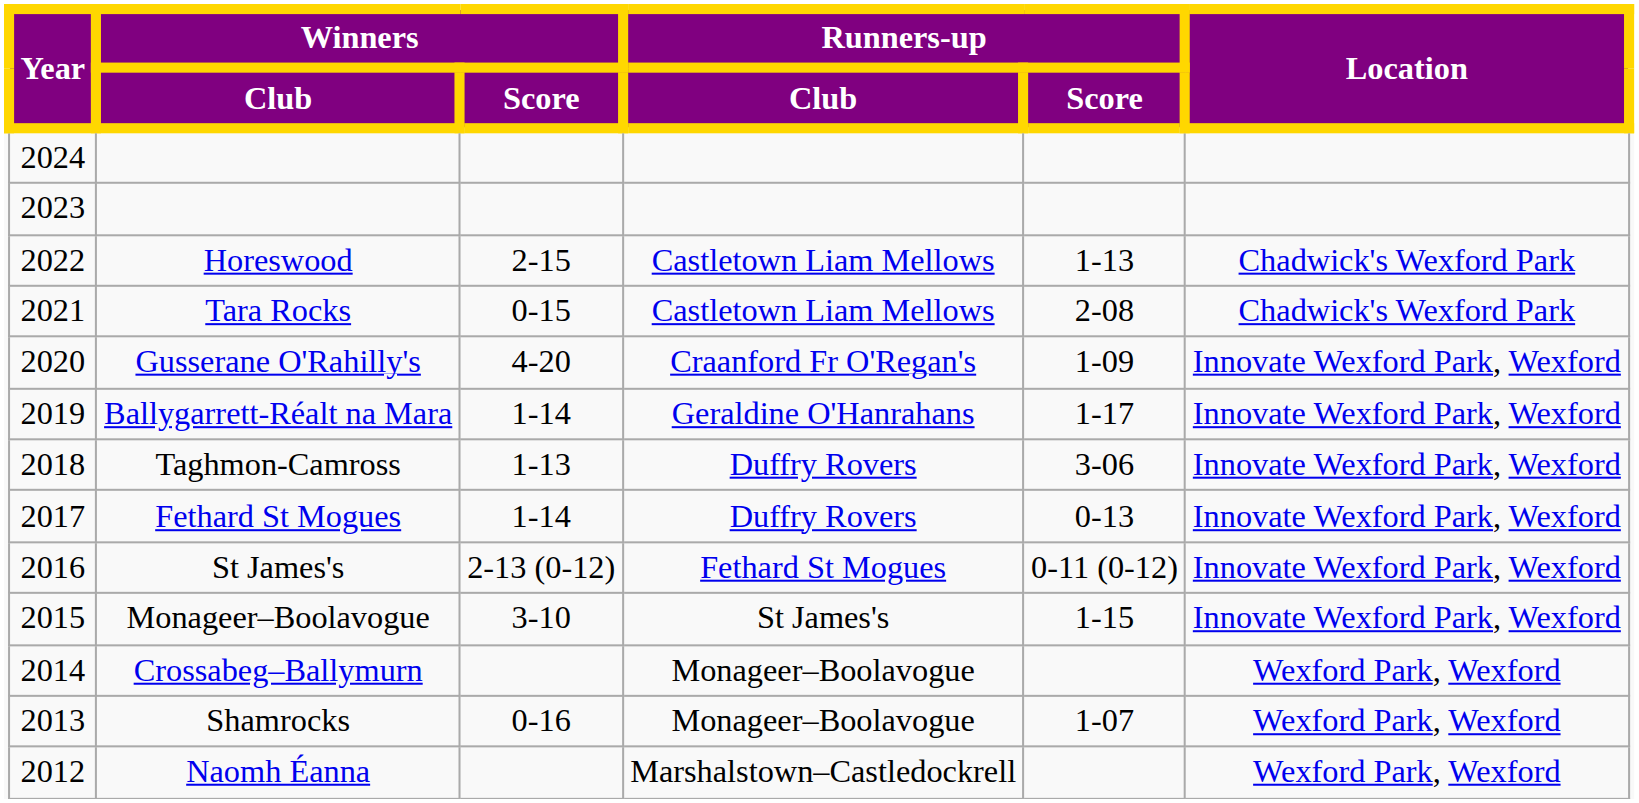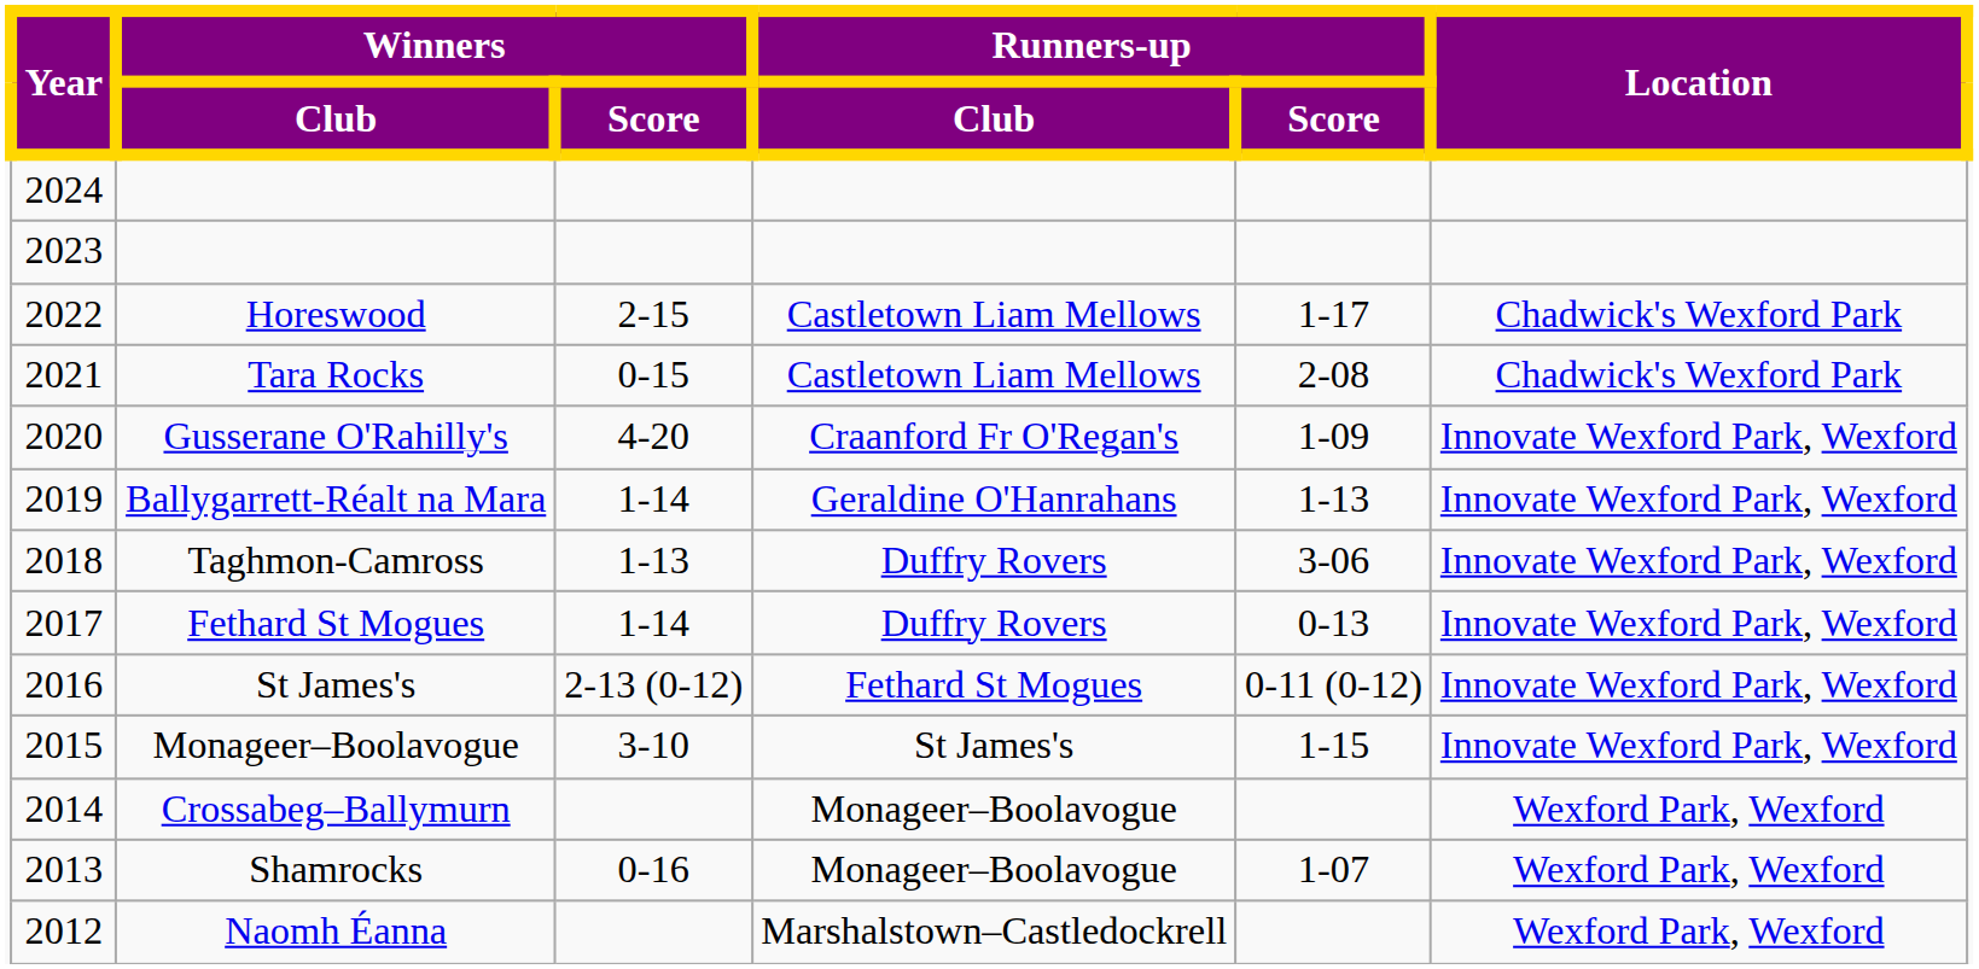Horeswood | Runners-up / Score: 1-13 -> 1-17
Ballygarrett-Réalt na Mara | Runners-up / Score: 1-17 -> 1-13
